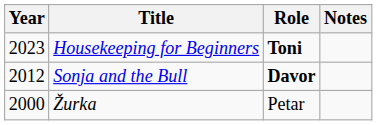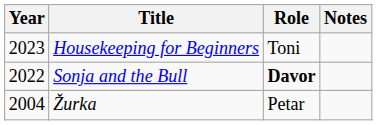Housekeeping for Beginners | Role: bold -> normal
Sonja and the Bull | Year: 2012 -> 2022
Žurka | Year: 2000 -> 2004
